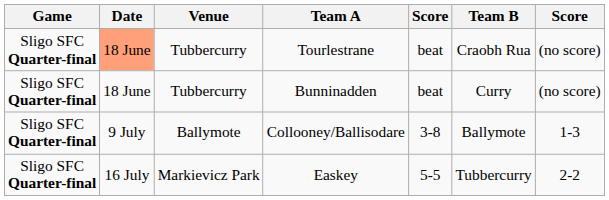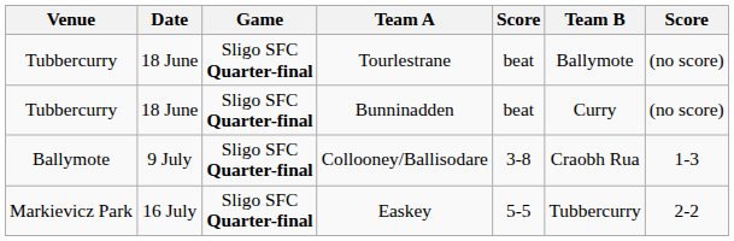columns swapped: Game <-> Venue
Tourlestrane | Date: lightsalmon background -> no background
Tourlestrane | Team B: Craobh Rua -> Ballymote
Collooney/Ballisodare | Team B: Ballymote -> Craobh Rua
